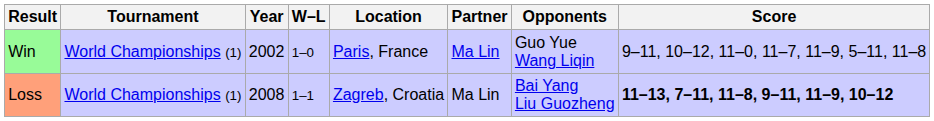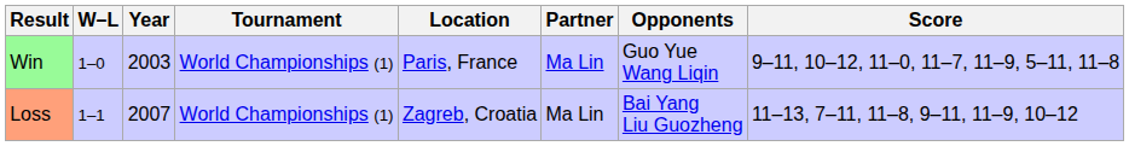columns swapped: W–L <-> Tournament
Win | Year: 2002 -> 2003
Loss | Year: 2008 -> 2007
Loss | Score: bold -> normal
